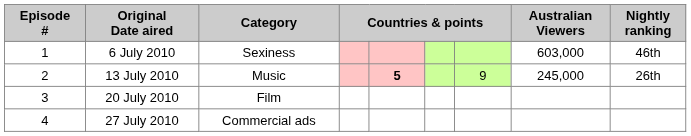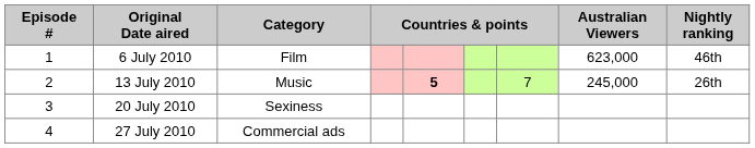6 July 2010 | Category: Sexiness -> Film
6 July 2010 | Australian Viewers: 603,000 -> 623,000
13 July 2010 | column 7: 9 -> 7
20 July 2010 | Category: Film -> Sexiness
